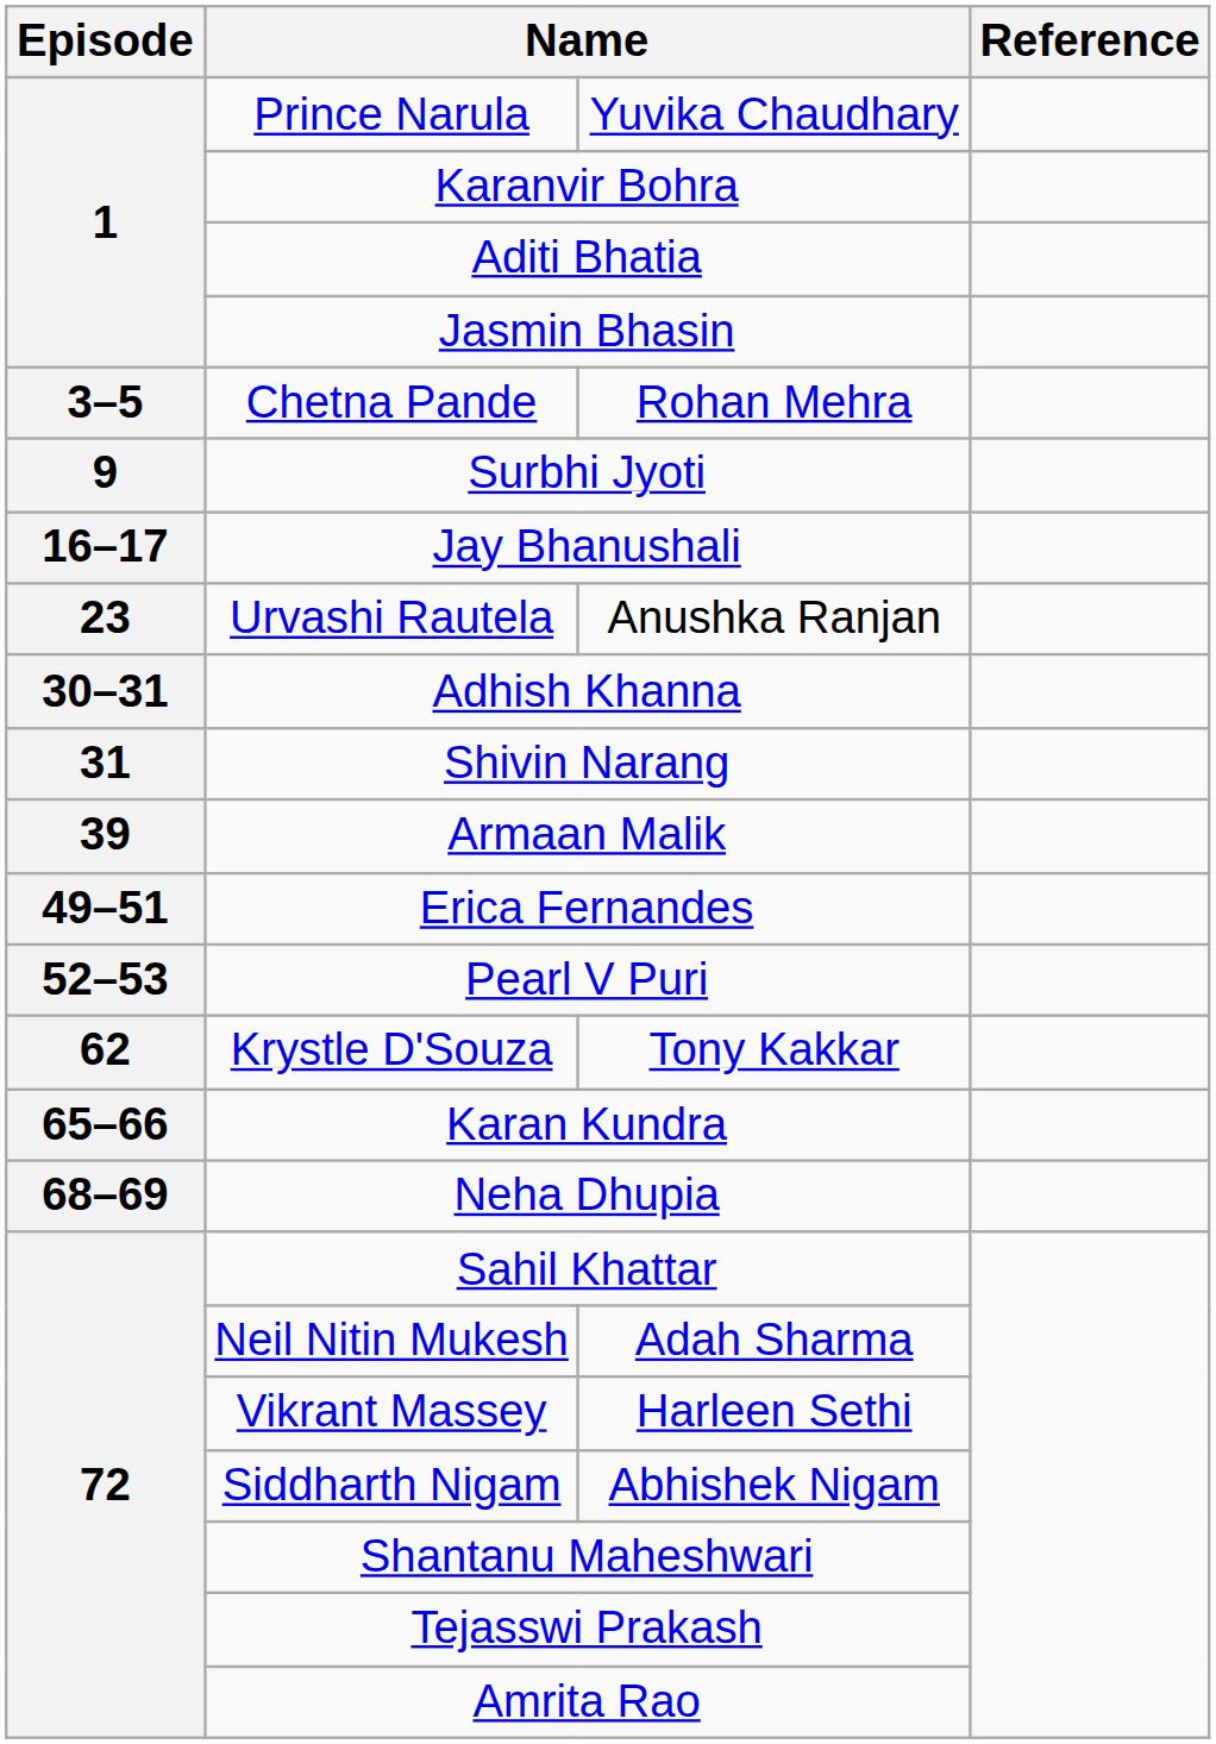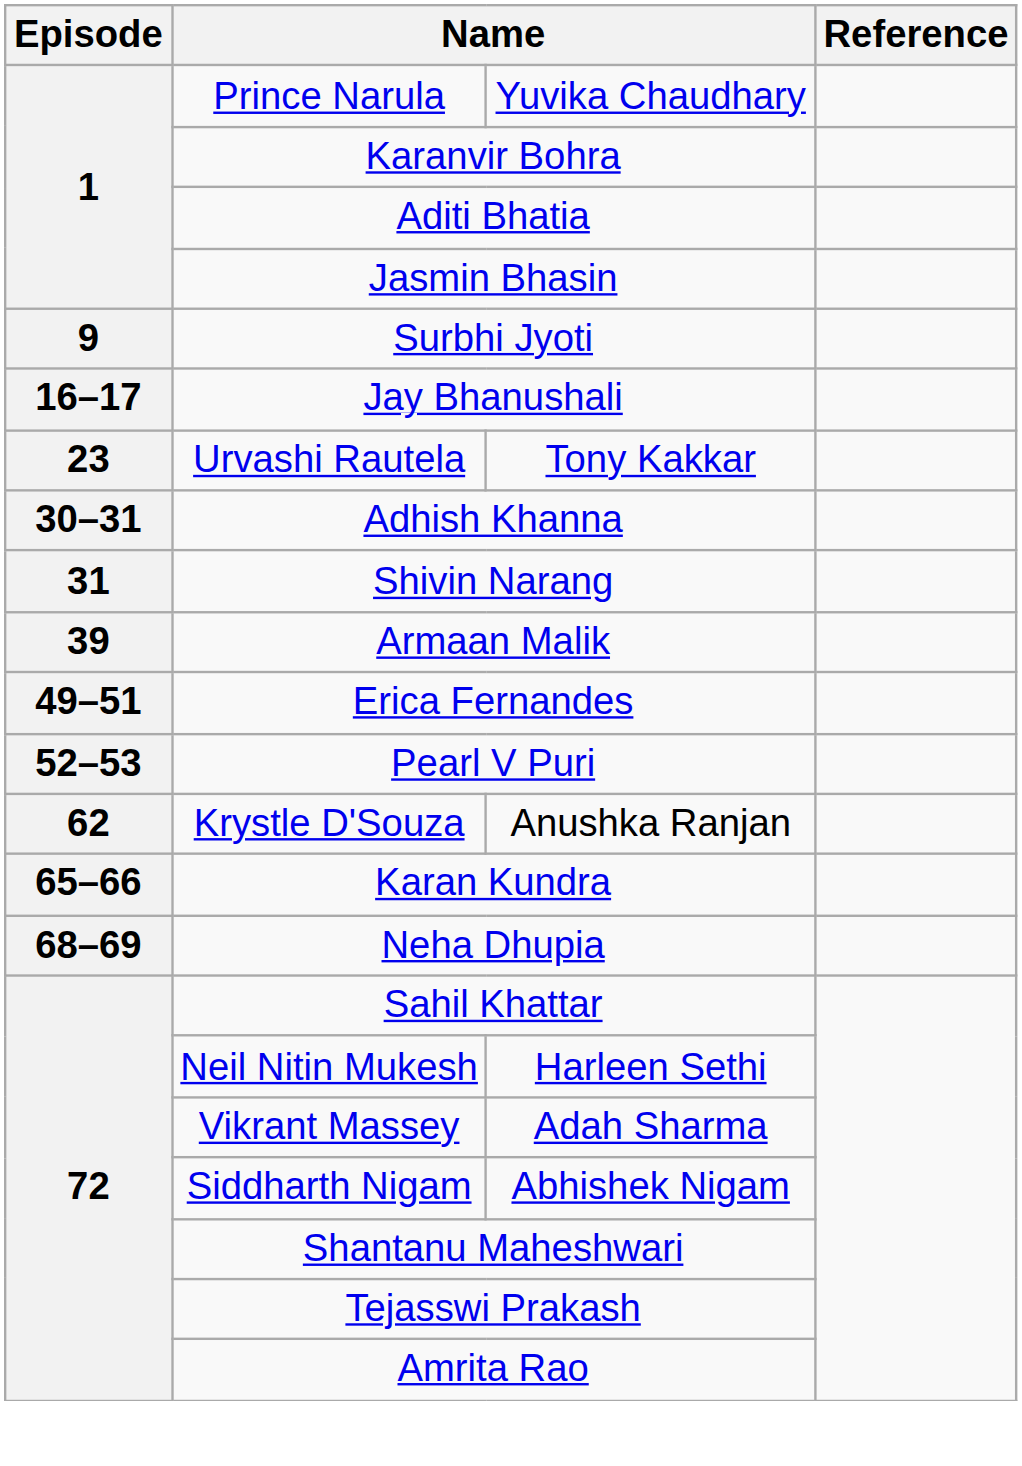- row: 3–5 | Chetna Pande | Rohan Mehra
Urvashi Rautela | column 3: Anushka Ranjan -> Tony Kakkar
Krystle D'Souza | column 3: Tony Kakkar -> Anushka Ranjan
Neil Nitin Mukesh | column 3: Adah Sharma -> Harleen Sethi
Vikrant Massey | column 3: Harleen Sethi -> Adah Sharma
